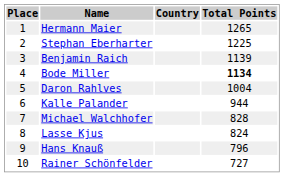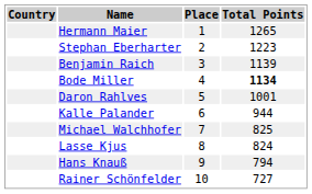columns swapped: Place <-> Country
Stephan Eberharter | Total Points: 1225 -> 1223
Daron Rahlves | Total Points: 1004 -> 1001
Michael Walchhofer | Total Points: 828 -> 825
Hans Knauß | Total Points: 796 -> 794
